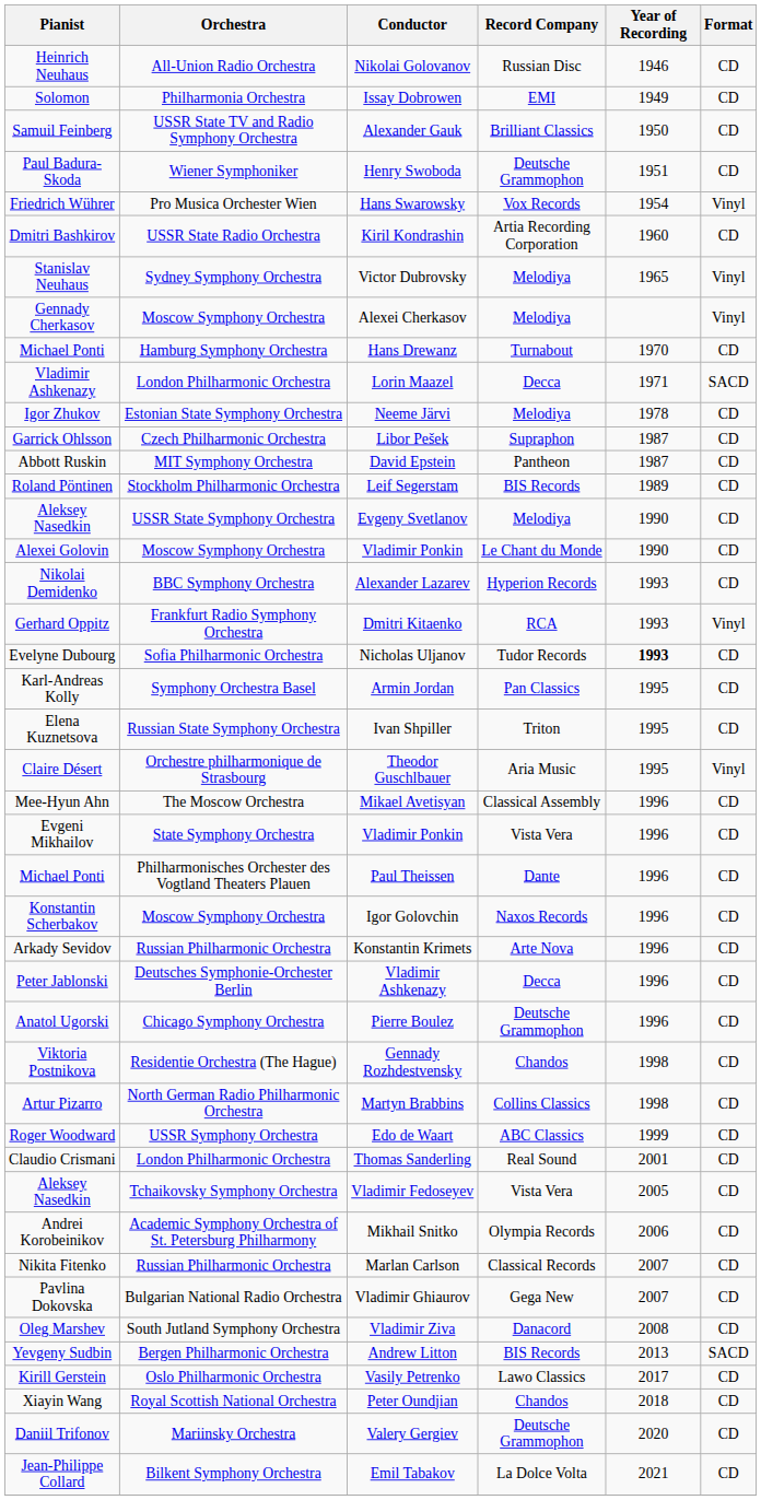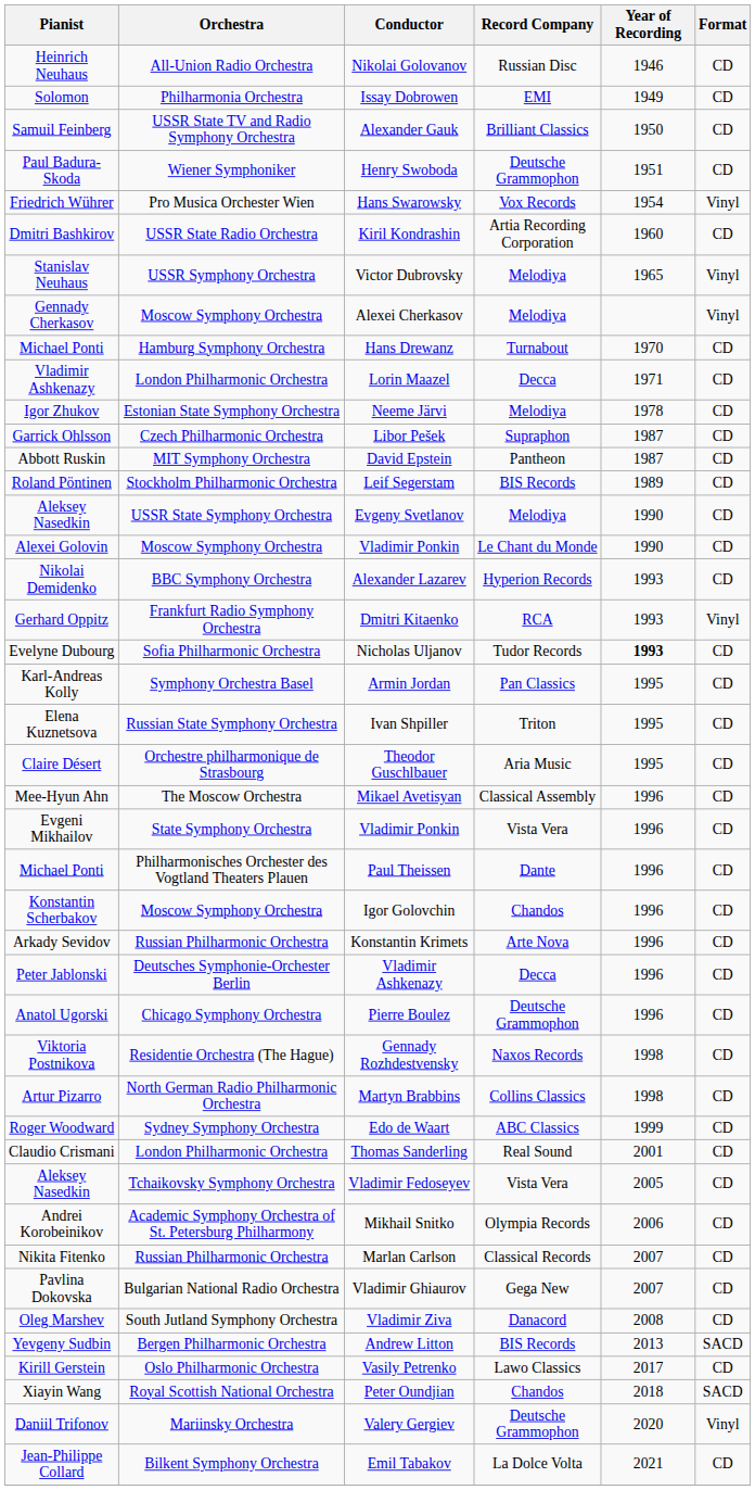Victor Dubrovsky | Orchestra: Sydney Symphony Orchestra -> USSR Symphony Orchestra
Lorin Maazel | Format: SACD -> CD
Theodor Guschlbauer | Format: Vinyl -> CD
Igor Golovchin | Record Company: Naxos Records -> Chandos
Gennady Rozhdestvensky | Record Company: Chandos -> Naxos Records
Edo de Waart | Orchestra: USSR Symphony Orchestra -> Sydney Symphony Orchestra
Peter Oundjian | Format: CD -> SACD
Valery Gergiev | Format: CD -> Vinyl
